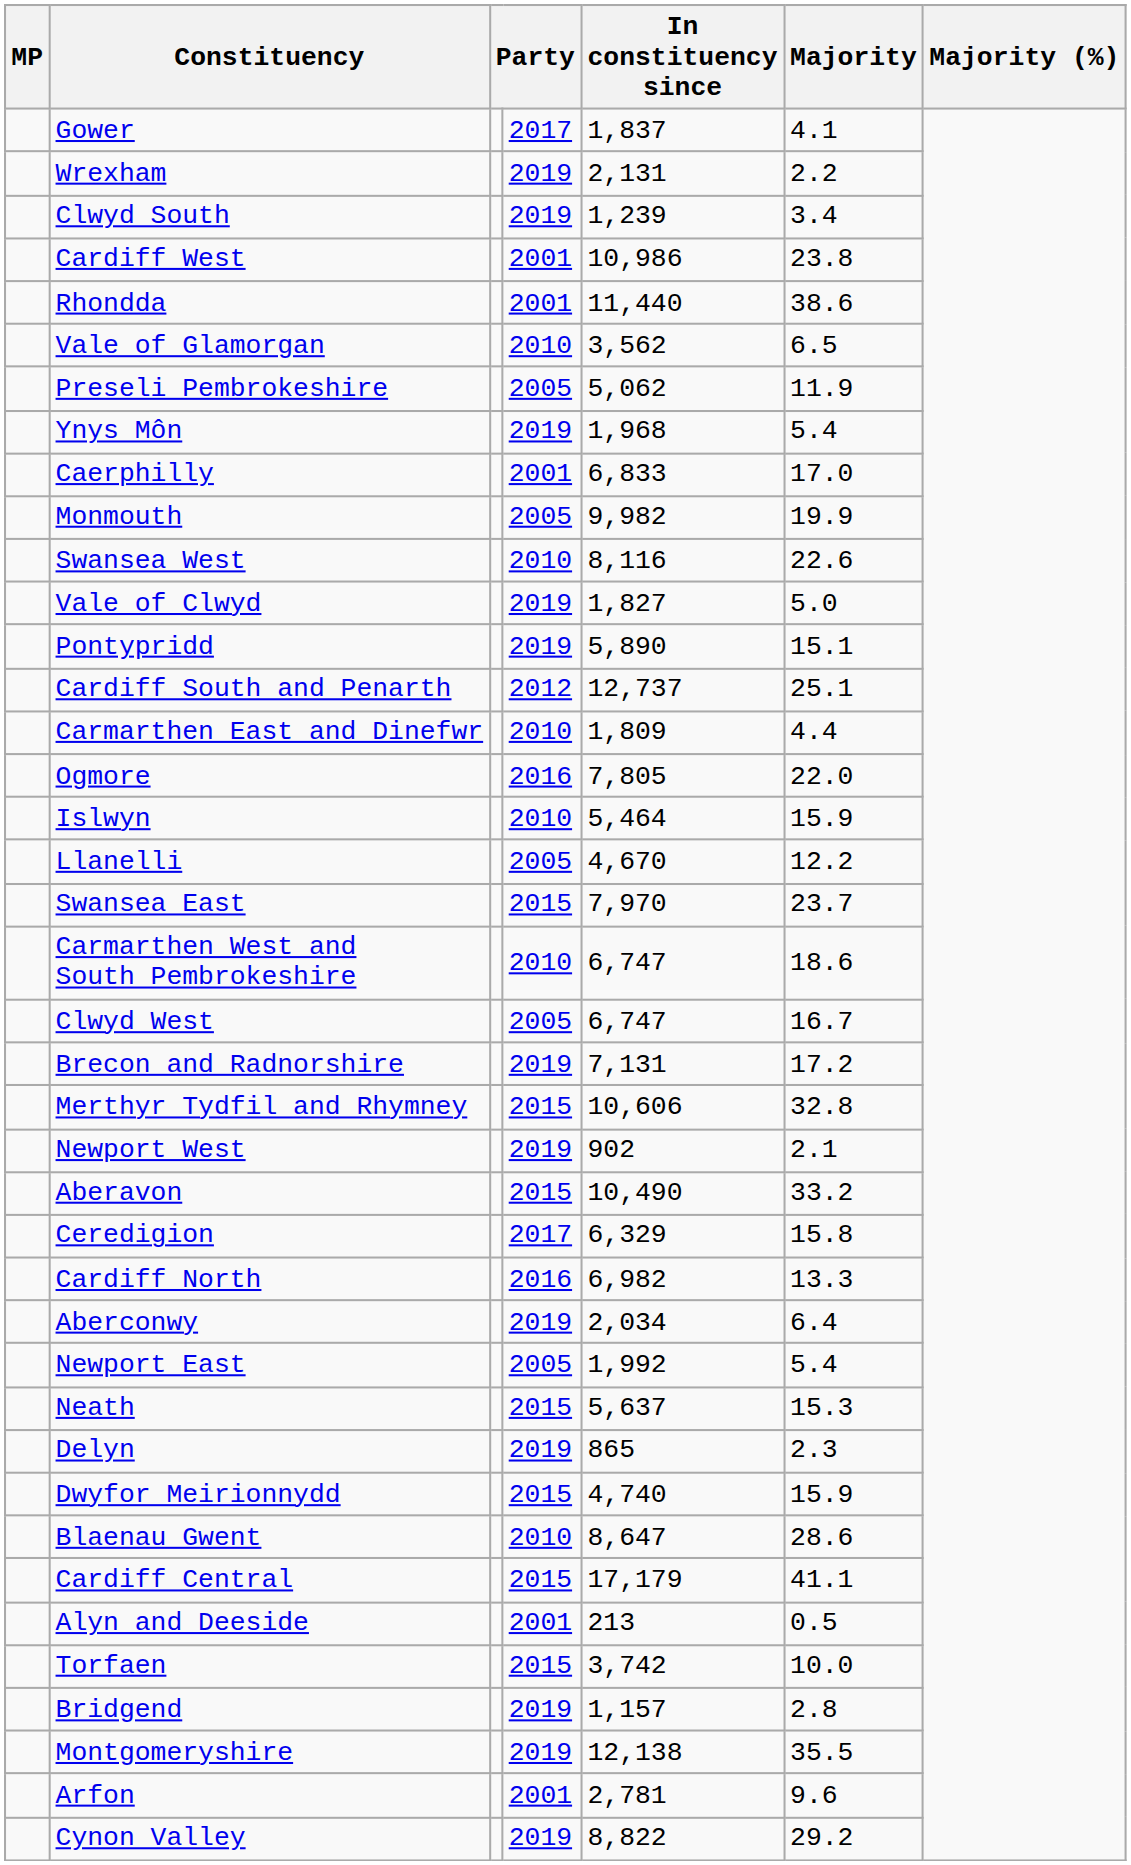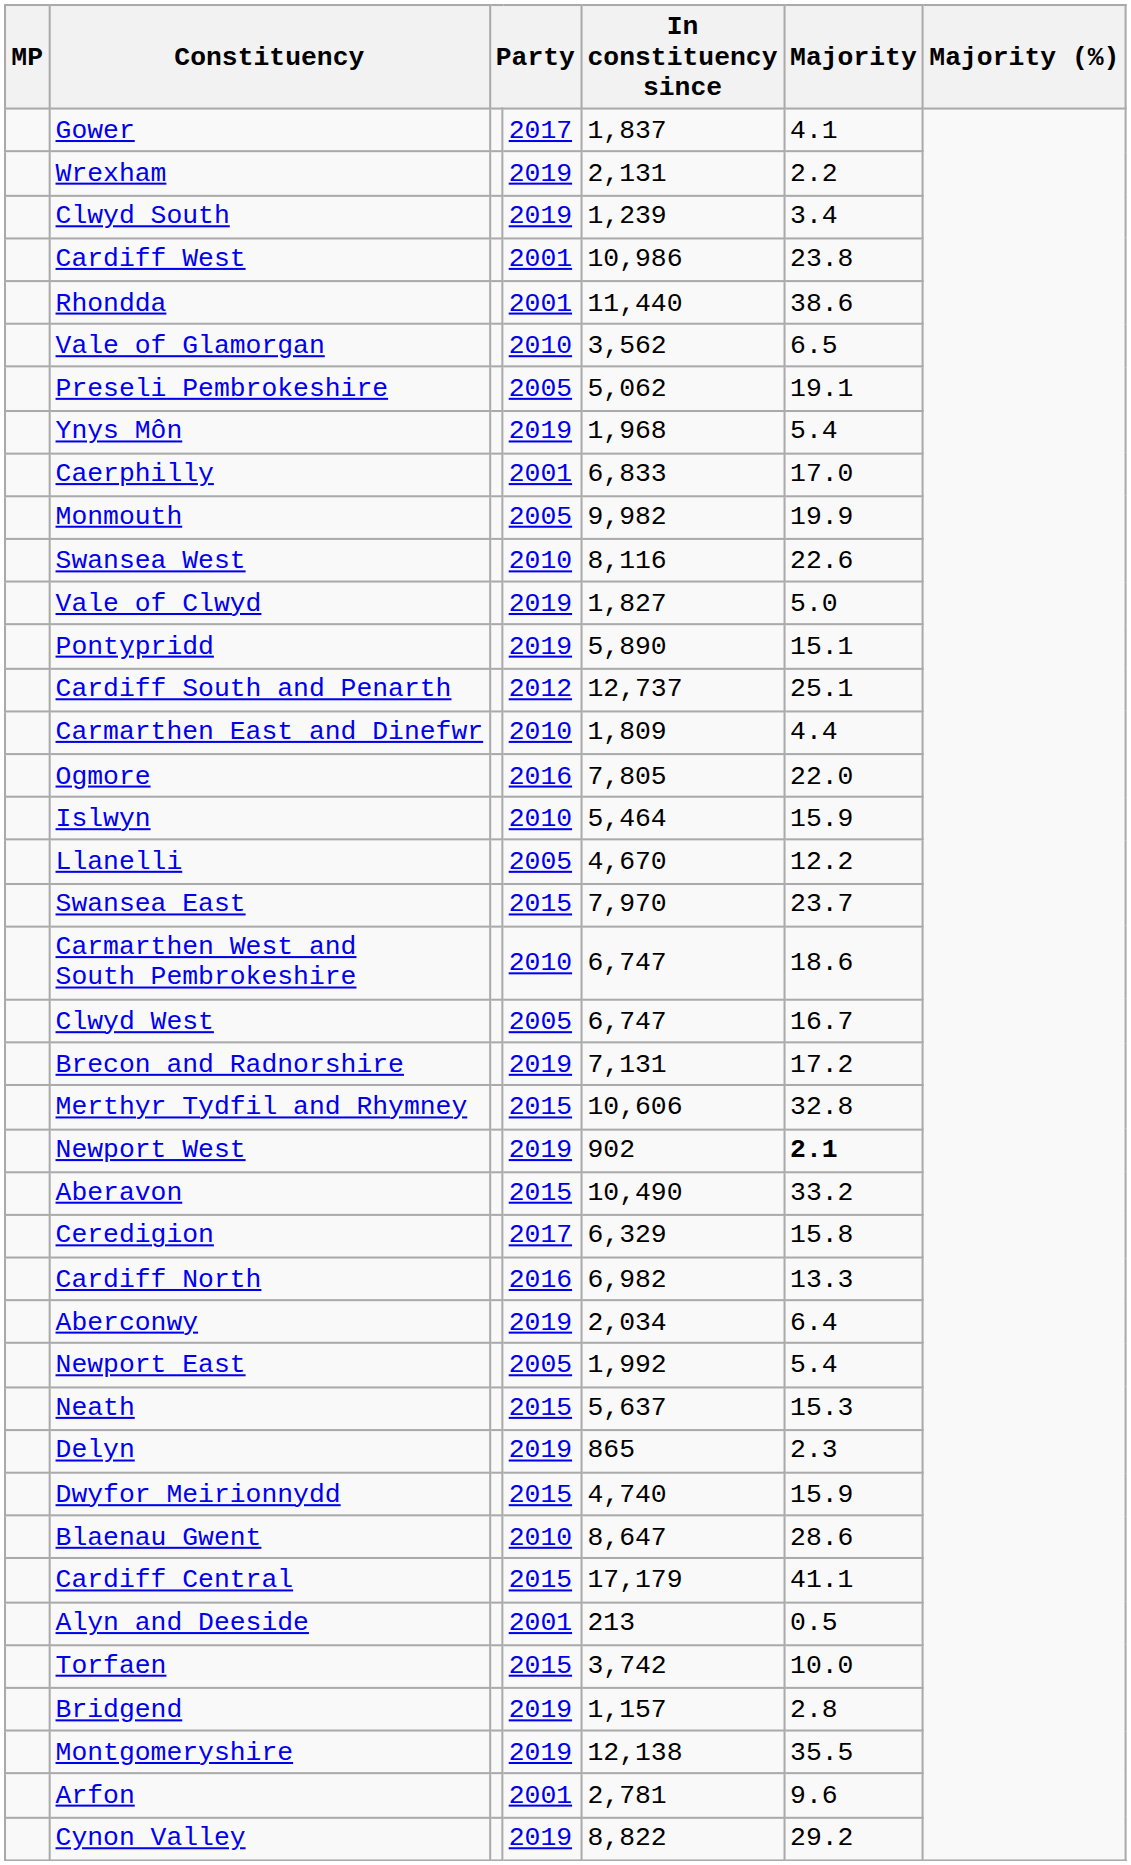Preseli Pembrokeshire | Majority: 11.9 -> 19.1
Newport West | Majority: normal -> bold
